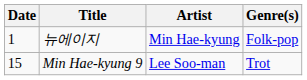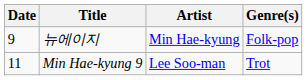뉴에이지 | Date: 1 -> 9
Min Hae-kyung 9 | Date: 15 -> 11
